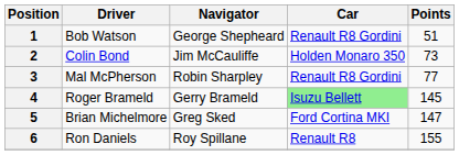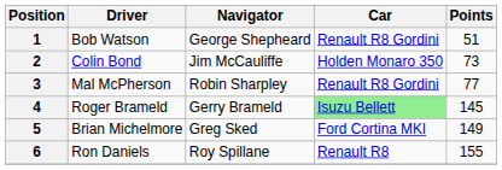5 | Points: 147 -> 149
